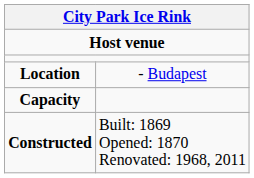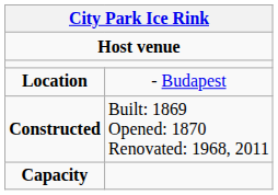rows swapped: Constructed <-> Capacity
